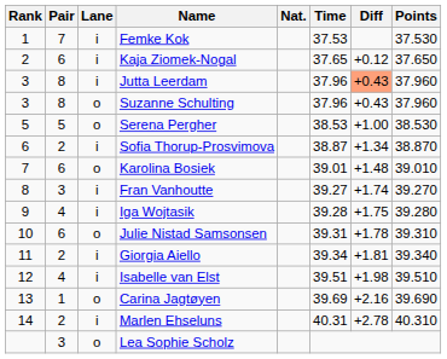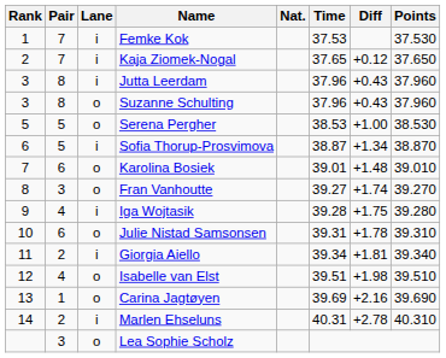Kaja Ziomek-Nogal | Pair: 6 -> 7
Jutta Leerdam | Diff: lightsalmon background -> no background
Sofia Thorup-Prosvimova | Pair: 2 -> 5
Fran Vanhoutte | Lane: i -> o
Isabelle van Elst | Lane: i -> o
